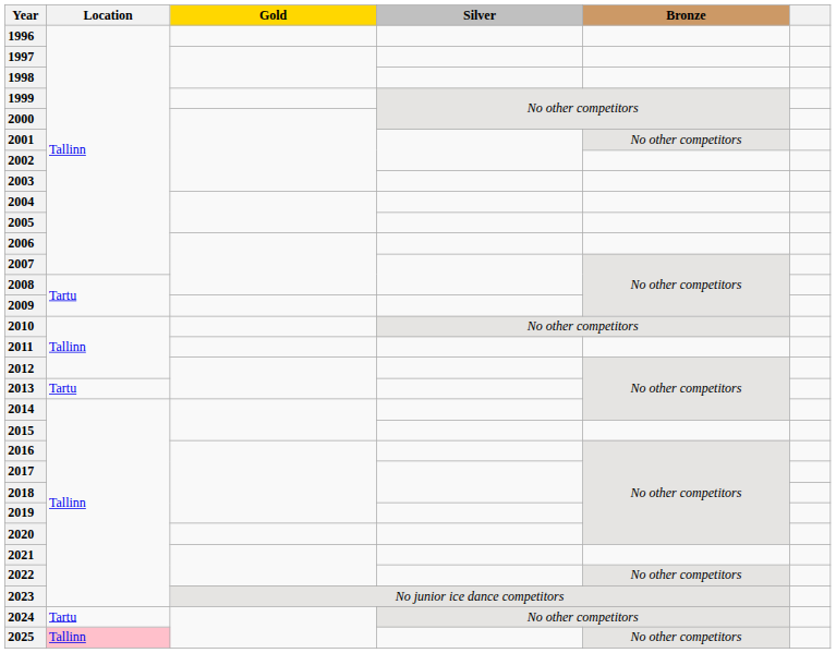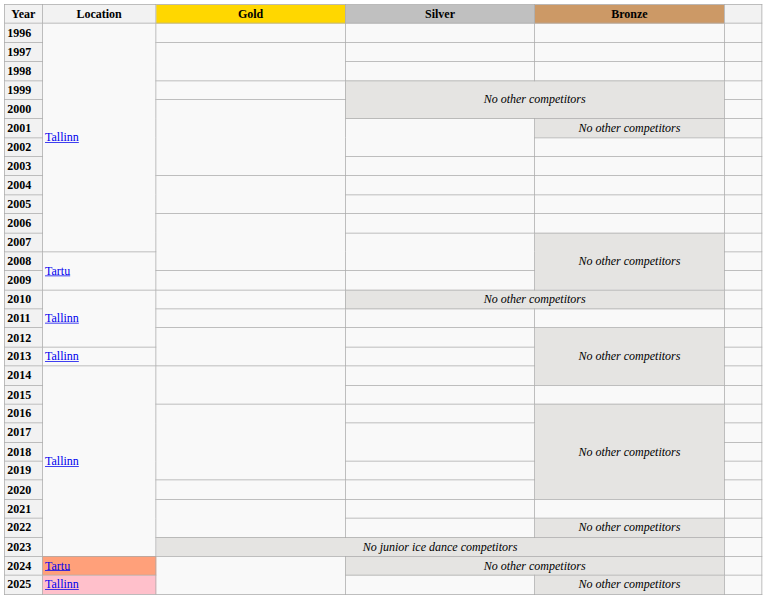2013 | Location: Tartu -> Tallinn
2024 | Location: no background -> lightsalmon background
